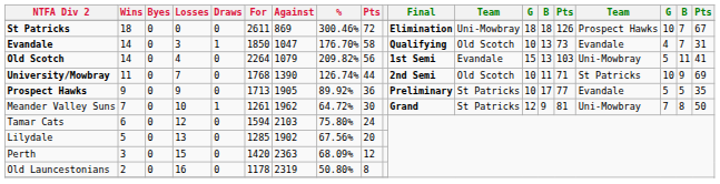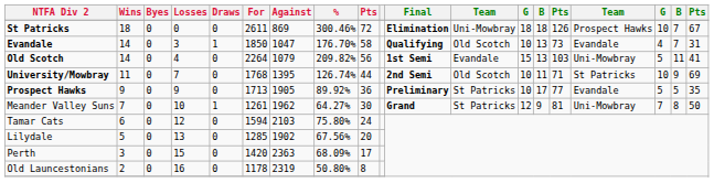University/Mowbray | Against: 1390 -> 1395
Meander Valley Suns | %: 64.72% -> 64.27%
Perth | column 9: 12 -> 17
